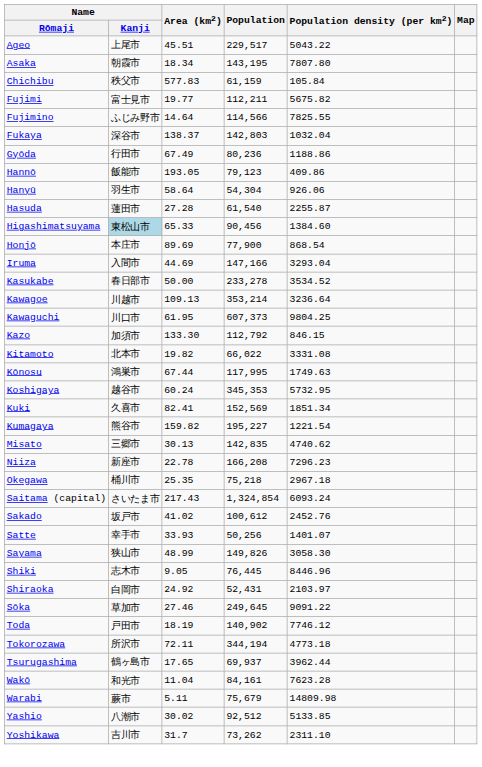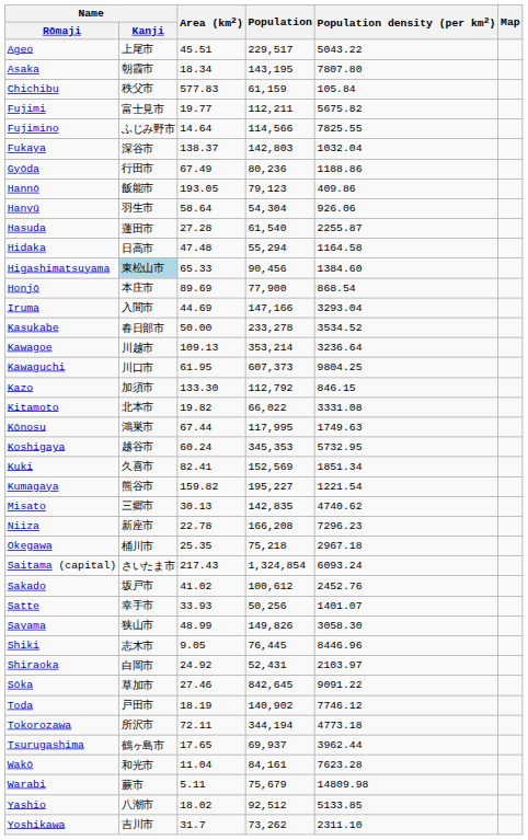+ row: Hidaka | 日高市 | 47.48 | 55,294 | 1164.58
Sōka | Population: 249,645 -> 842,645
Yashio | Area (km2): 30.02 -> 18.02
